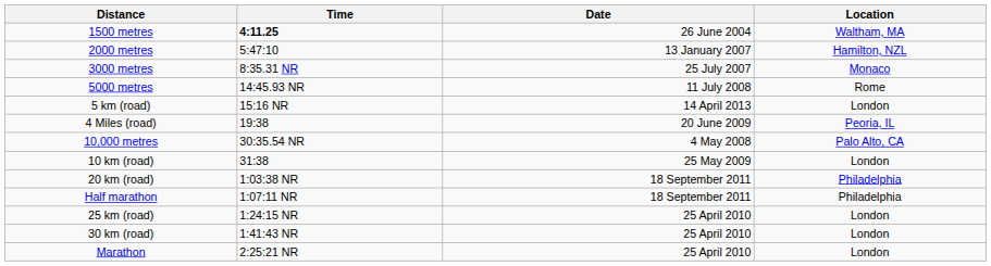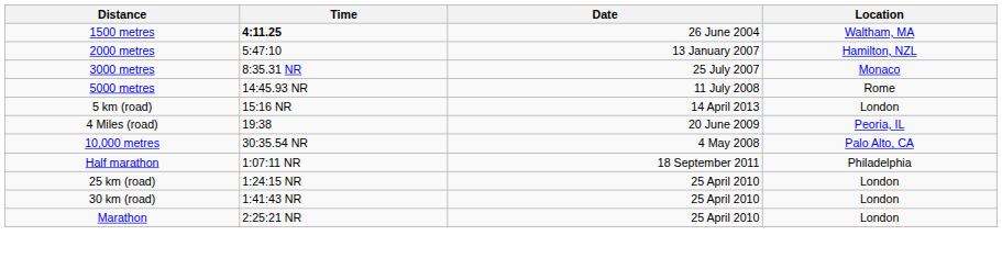- row: 10 km (road) | 31:38 | 25 May 2009 | London
- row: 20 km (road) | 1:03:38 NR | 18 September 2011 | Philadelphia
